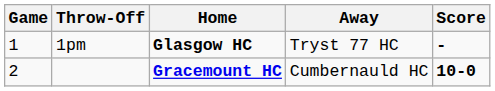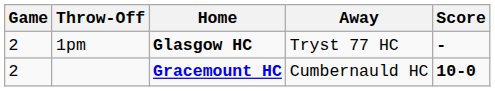1pm | Game: 1 -> 2
